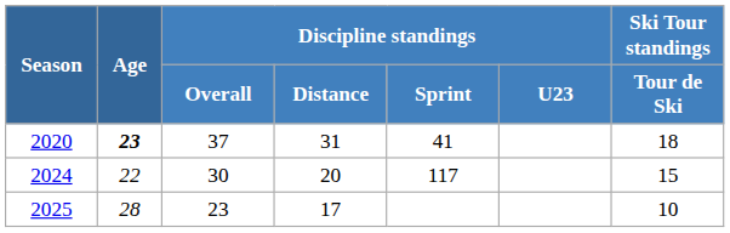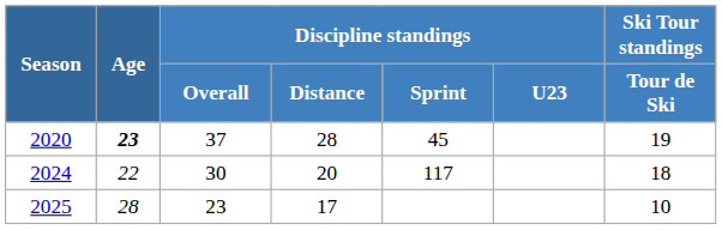2020 | Discipline standings / Distance: 31 -> 28
2020 | Discipline standings / Sprint: 41 -> 45
2020 | Ski Tour standings / Tour de Ski: 18 -> 19
2024 | Ski Tour standings / Tour de Ski: 15 -> 18
